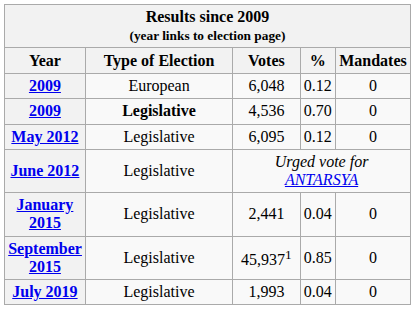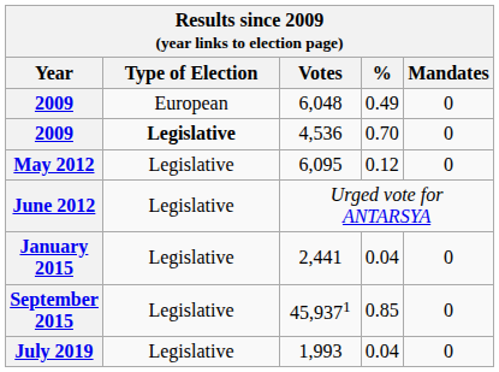6,048 | %: 0.12 -> 0.49
